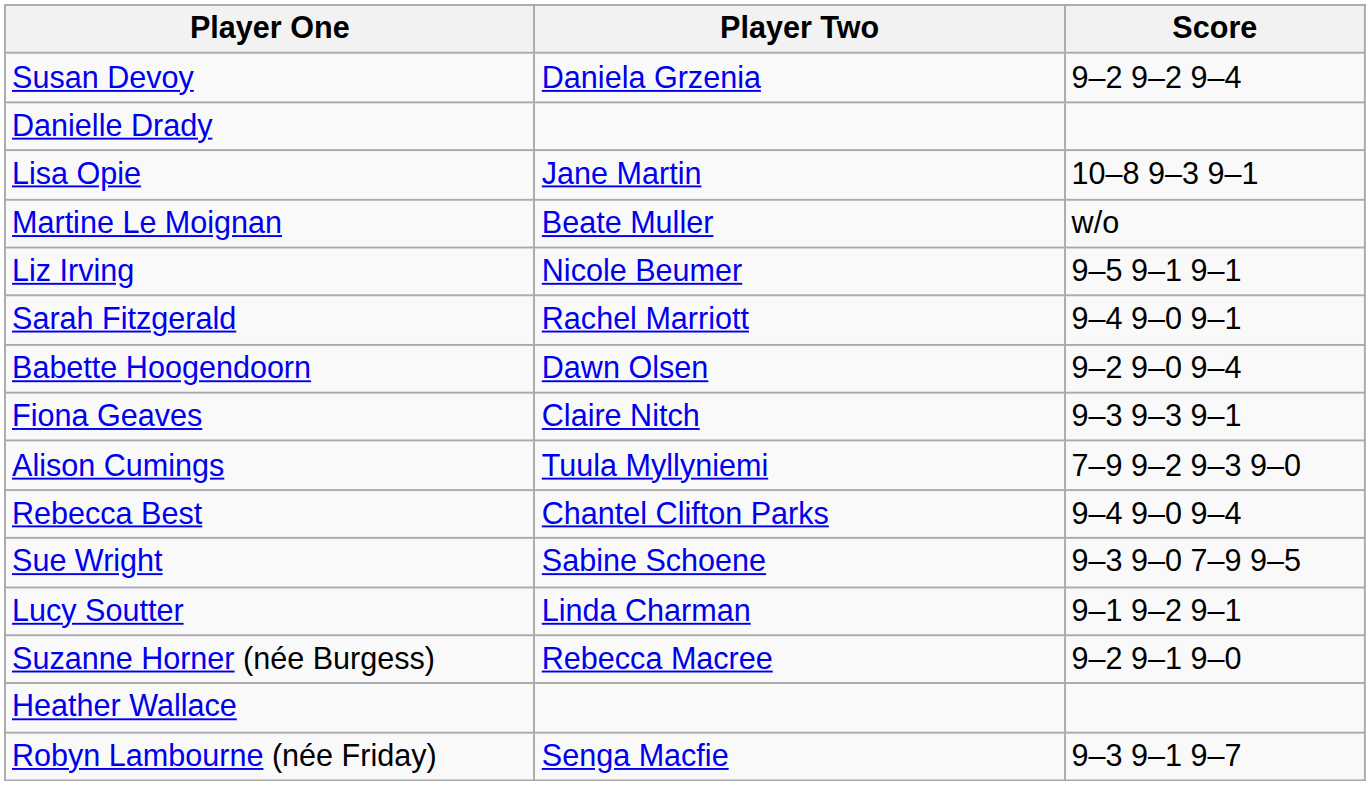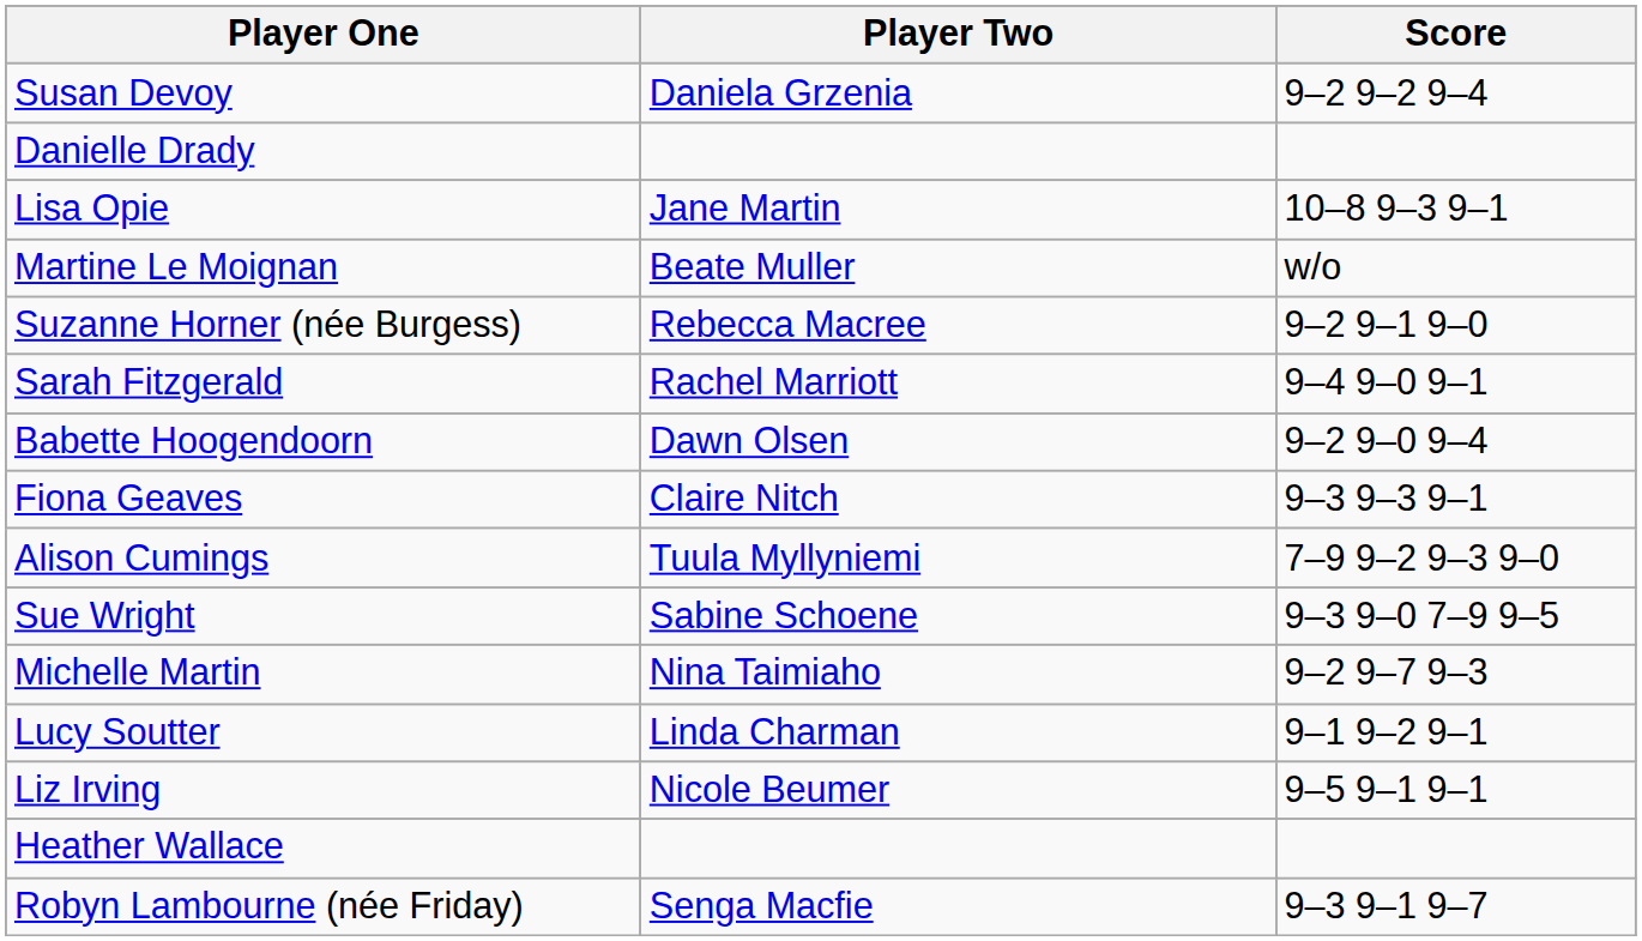rows swapped: Liz Irving <-> Suzanne Horner (née Burgess)
- row: Rebecca Best | Chantel Clifton Parks | 9–4 9–0 9–4
+ row: Michelle Martin | Nina Taimiaho | 9–2 9–7 9–3
